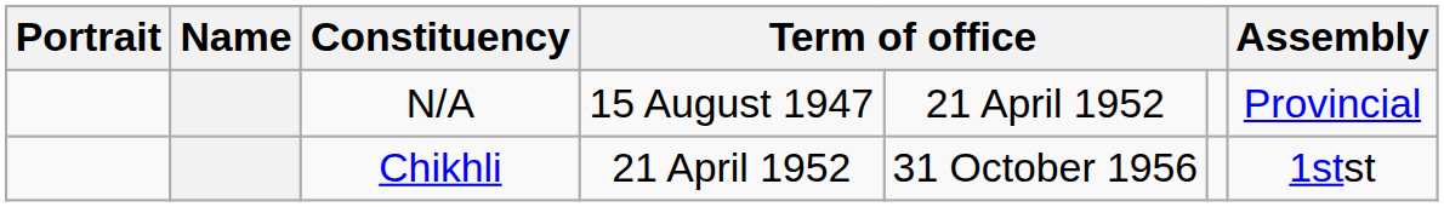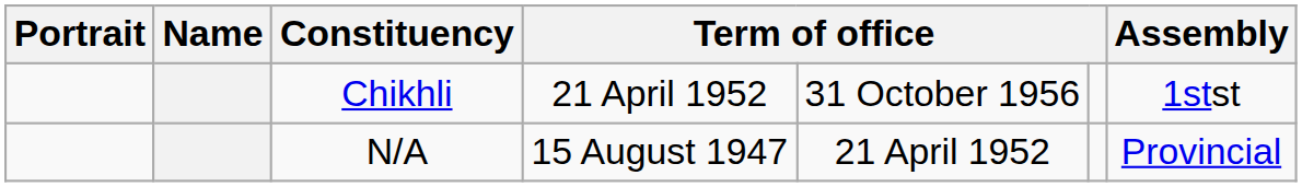rows swapped: N/A <-> Chikhli
